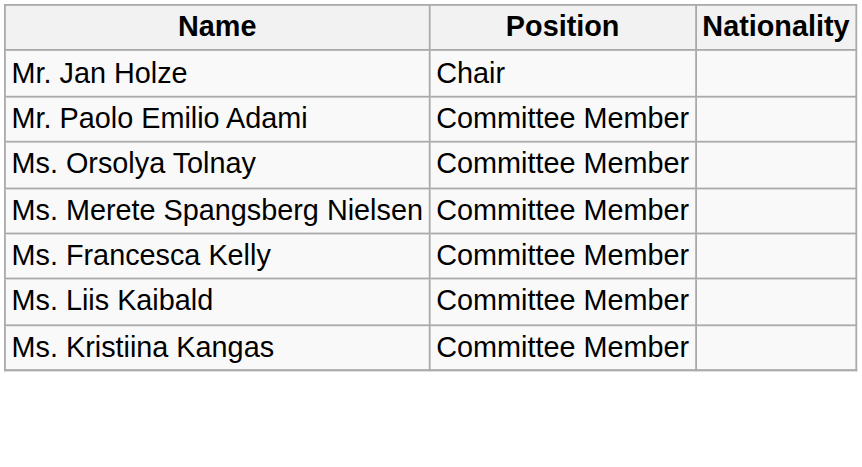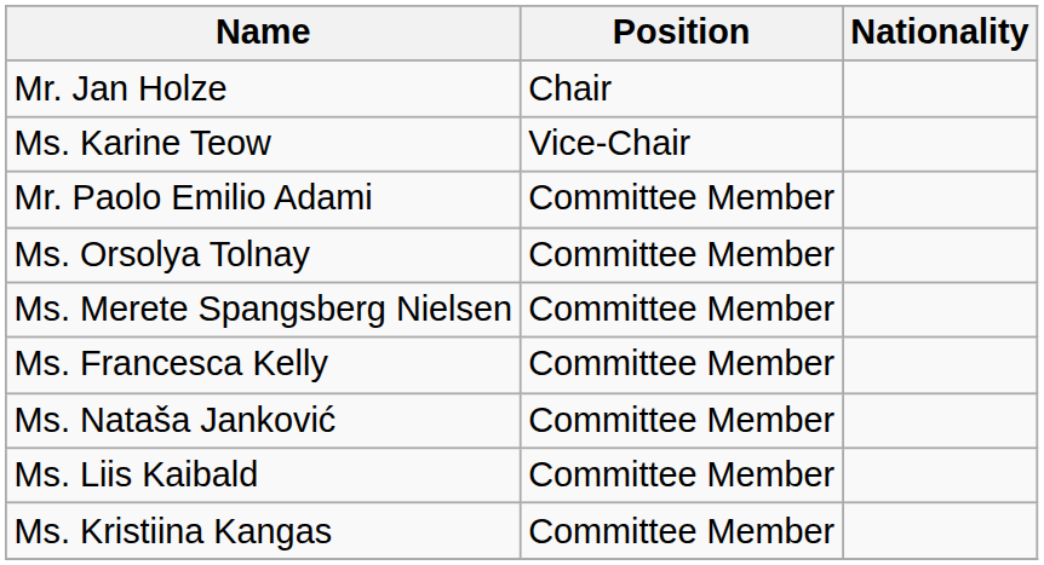+ row: Ms. Karine Teow | Vice-Chair
+ row: Ms. Nataša Janković | Committee Member
